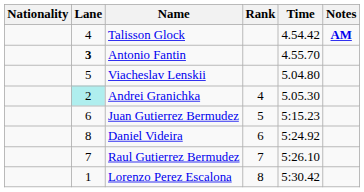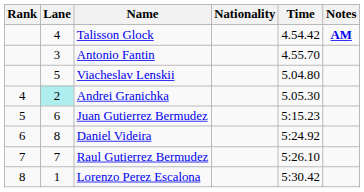columns swapped: Rank <-> Nationality
Antonio Fantin | Lane: bold -> normal
